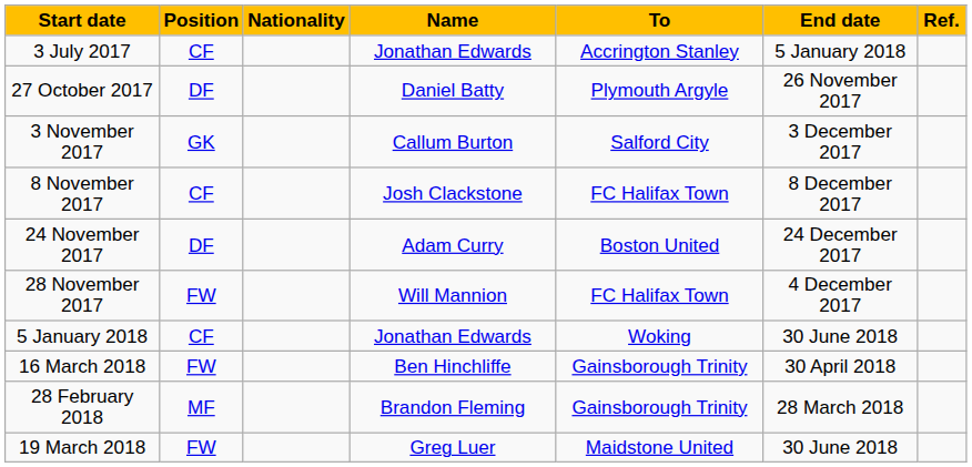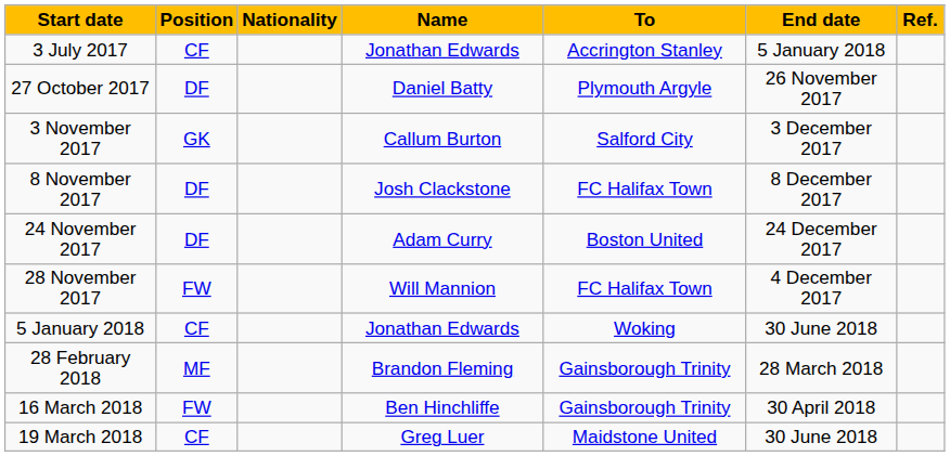8 November 2017 | Position: CF -> DF
rows swapped: 28 February 2018 <-> 16 March 2018
19 March 2018 | Position: FW -> CF
